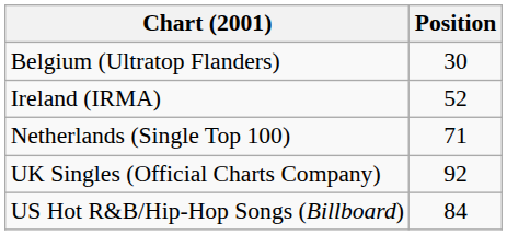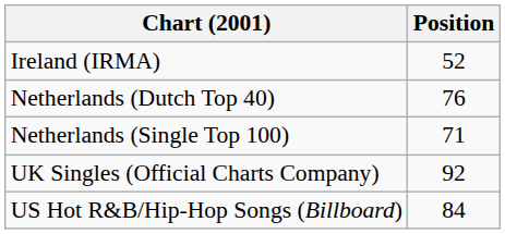- row: Belgium (Ultratop Flanders) | 30
+ row: Netherlands (Dutch Top 40) | 76
